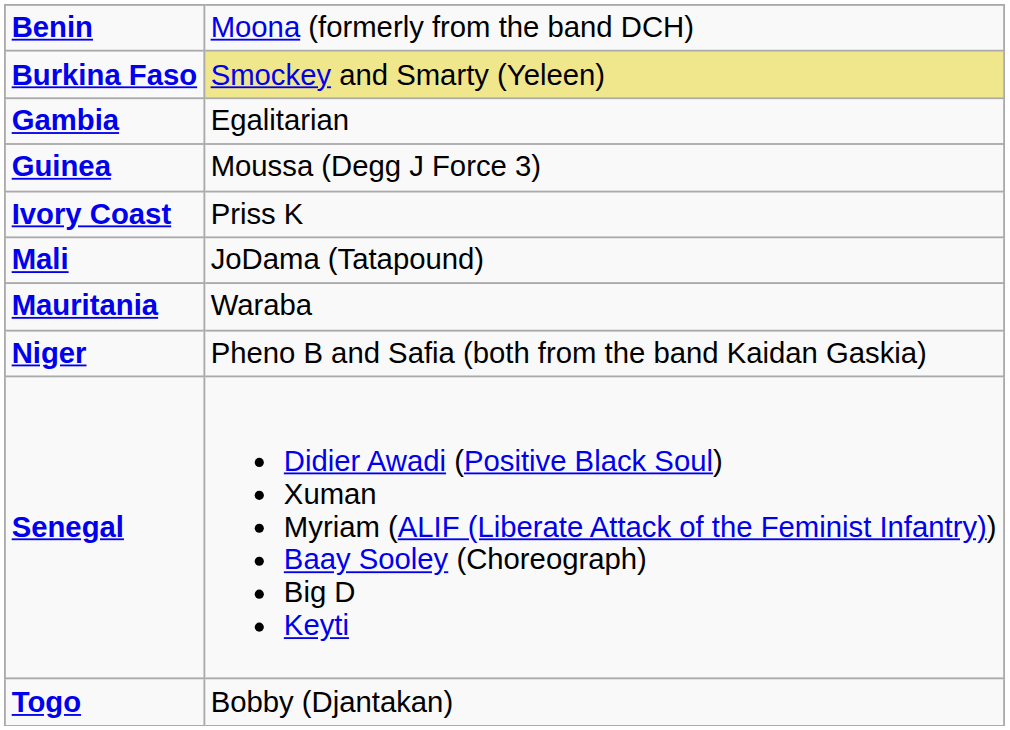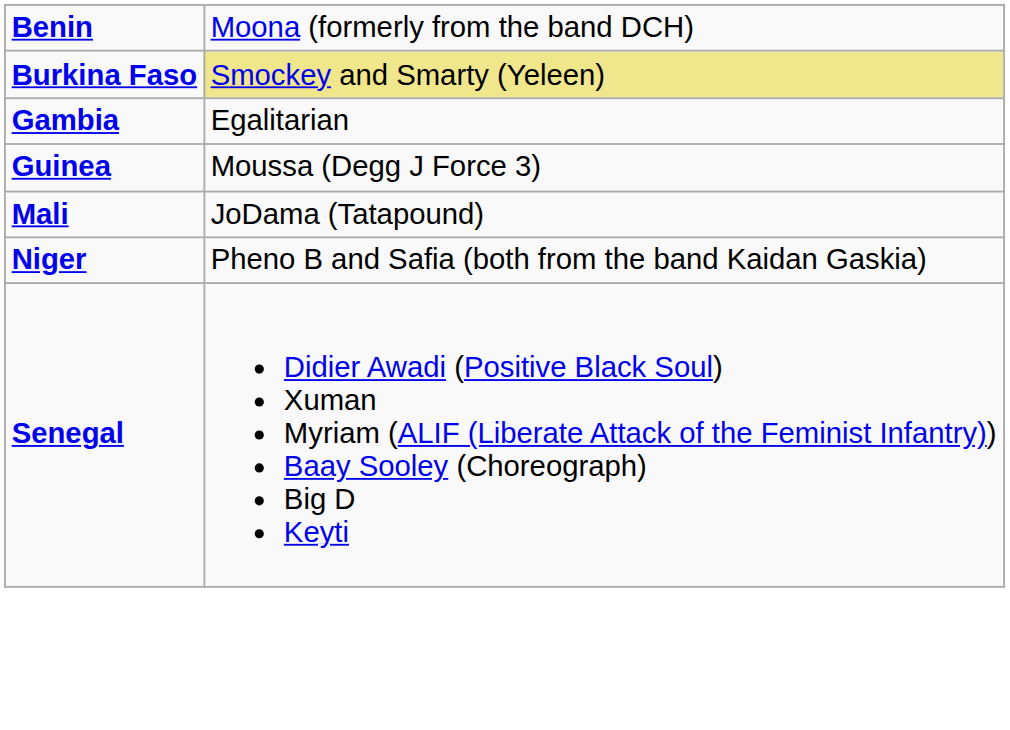- row: Ivory Coast | Priss K
- row: Mauritania | Waraba
- row: Togo | Bobby (Djantakan)
